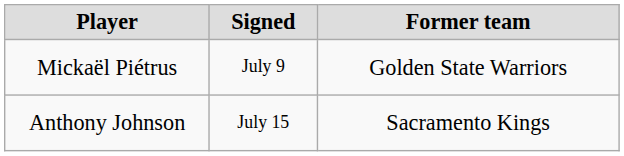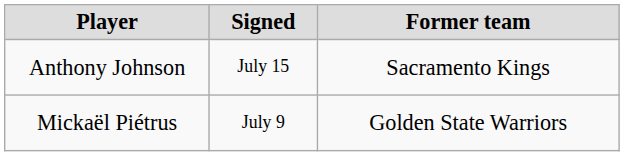rows swapped: Mickaël Piétrus <-> Anthony Johnson
